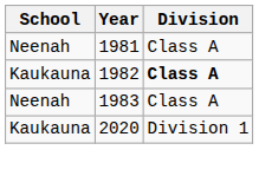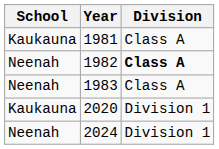1981 | School: Neenah -> Kaukauna
1982 | School: Kaukauna -> Neenah
+ row: Neenah | 2024 | Division 1
